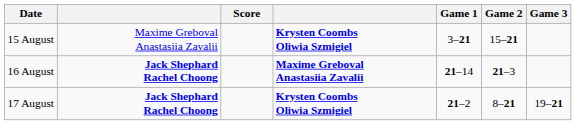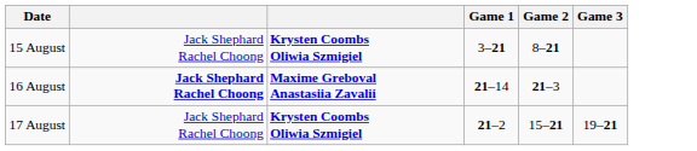- column: Score
15 August | column 2: Maxime Greboval Anastasiia Zavalii -> Jack Shephard Rachel Choong
15 August | Game 2: 15–21 -> 8–21
17 August | column 2: bold -> normal
17 August | Game 2: 8–21 -> 15–21
